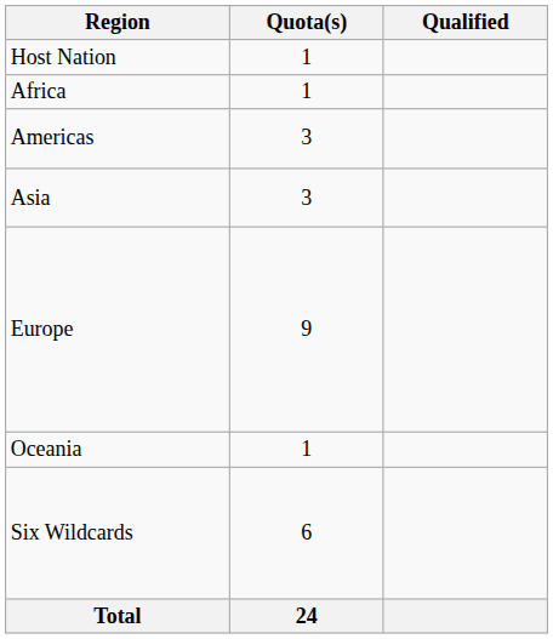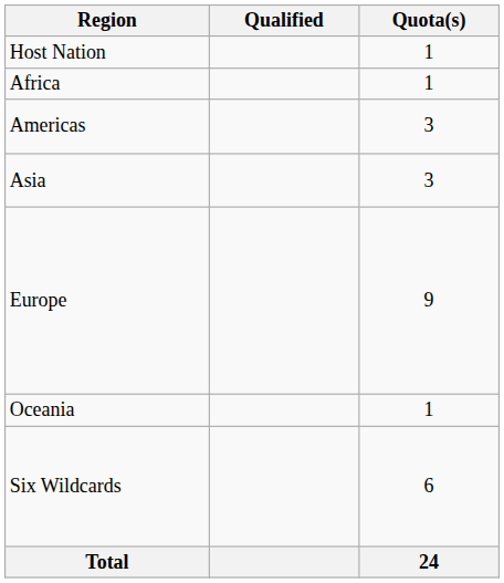columns swapped: Quota(s) <-> Qualified
